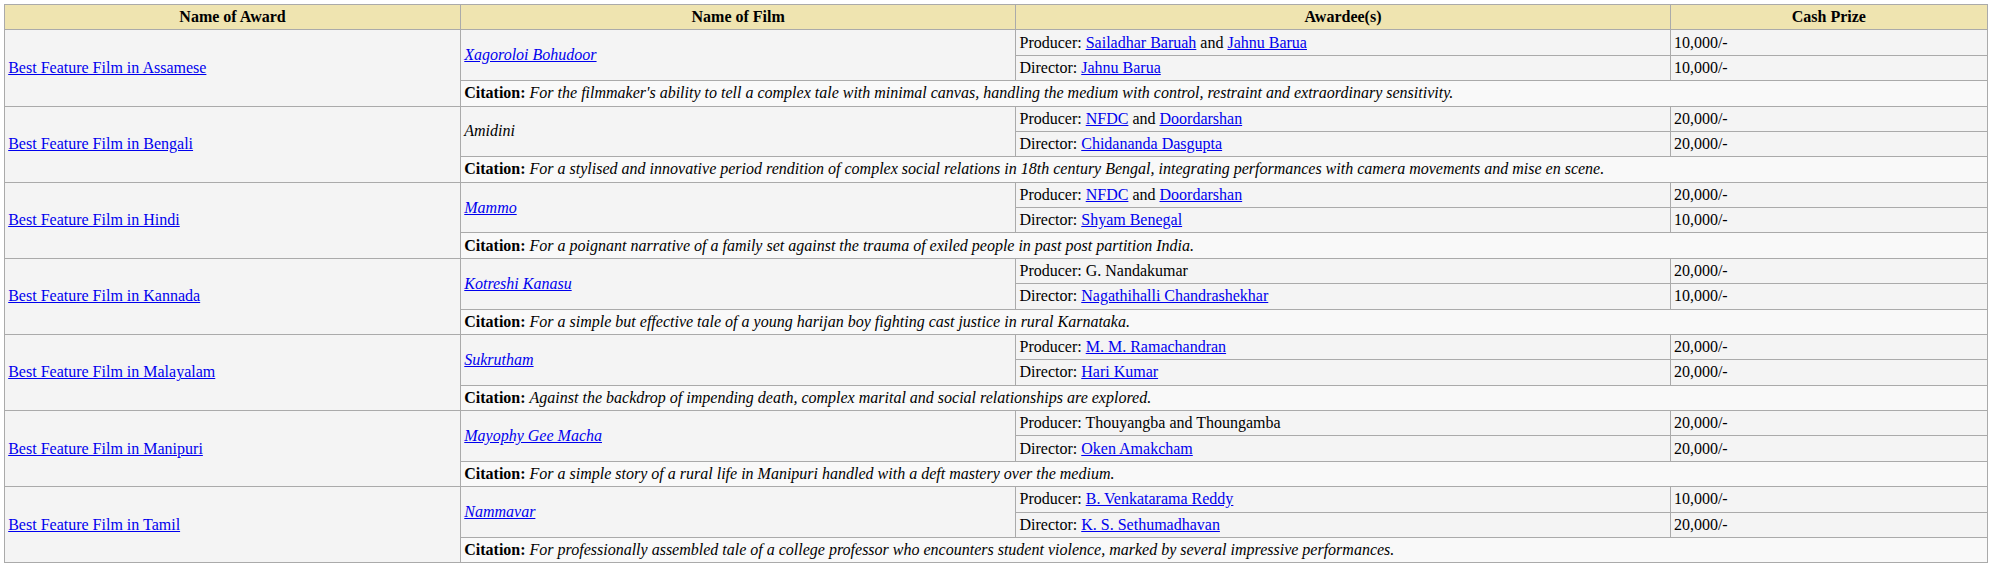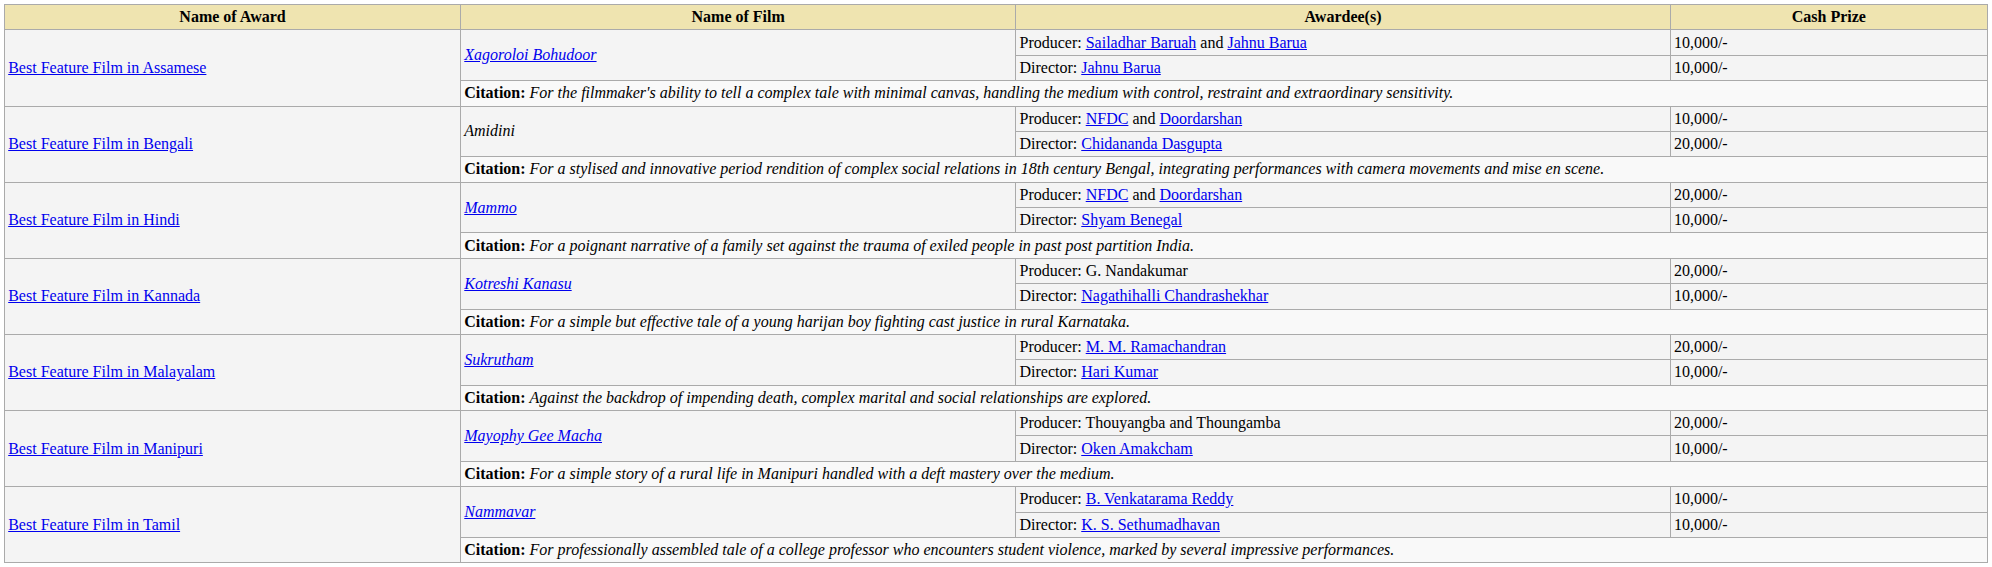Amidini / Producer: NFDC and Doordarshan | Cash Prize: 20,000/- -> 10,000/-
Director: Hari Kumar | Cash Prize: 20,000/- -> 10,000/-
Director: Oken Amakcham | Cash Prize: 20,000/- -> 10,000/-
Director: K. S. Sethumadhavan | Cash Prize: 20,000/- -> 10,000/-
